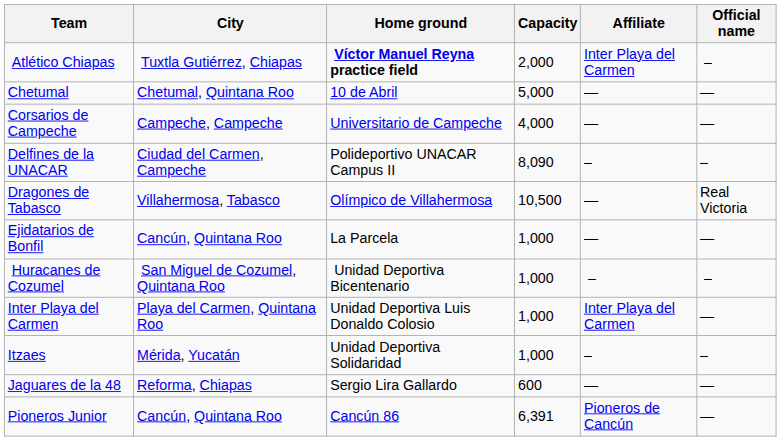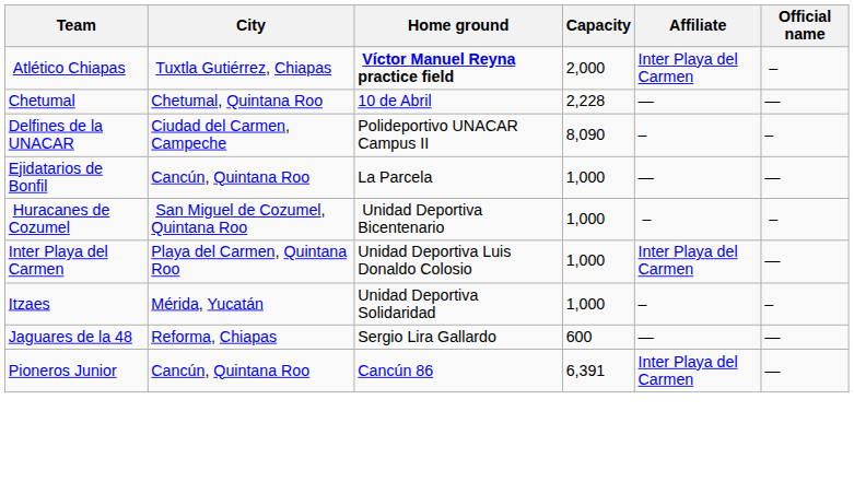Chetumal | Capacity: 5,000 -> 2,228
- row: Corsarios de Campeche | Campeche, Campeche | Universitario de Campeche | 4,000 | — | —
- row: Dragones de Tabasco | Villahermosa, Tabasco | Olímpico de Villahermosa | 10,500 | — | Real Victoria
Pioneros Junior | Affiliate: Pioneros de Cancún -> Inter Playa del Carmen
